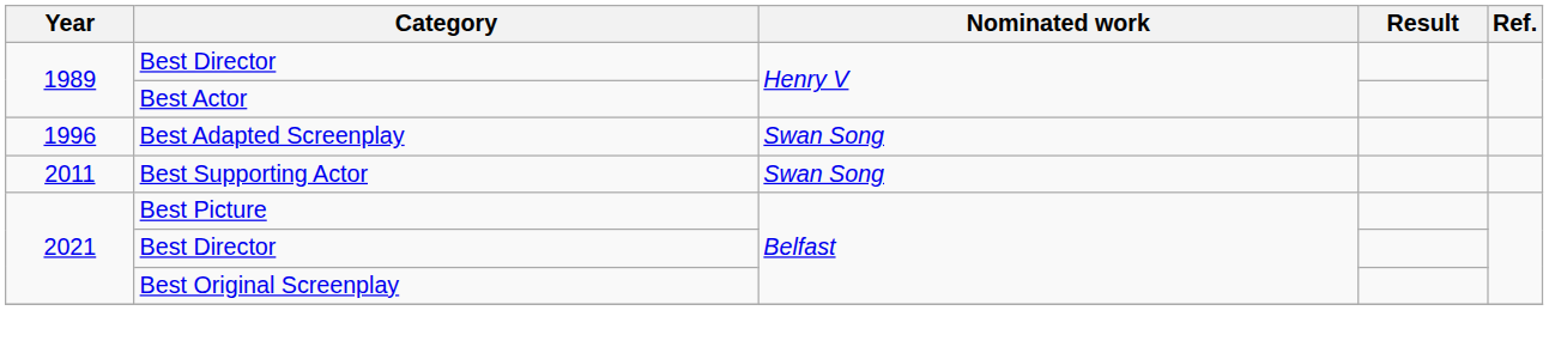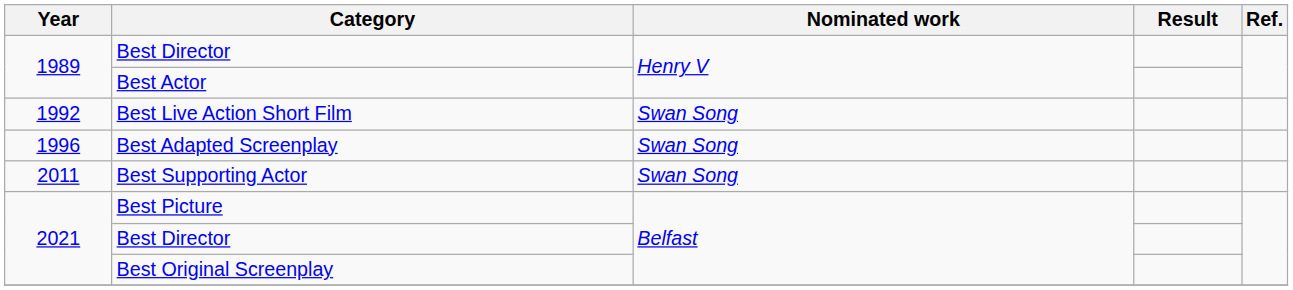+ row: 1992 | Best Live Action Short Film | Swan Song
